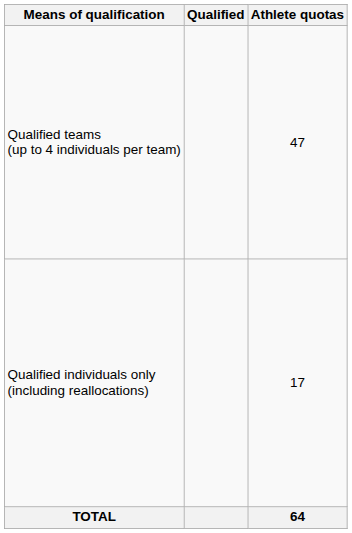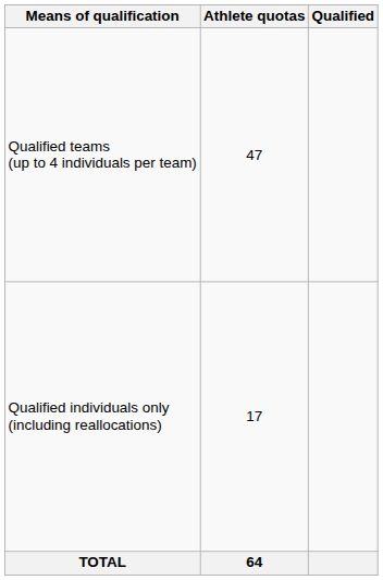columns swapped: Athlete quotas <-> Qualified
